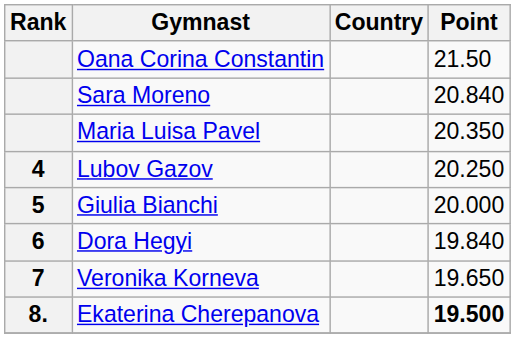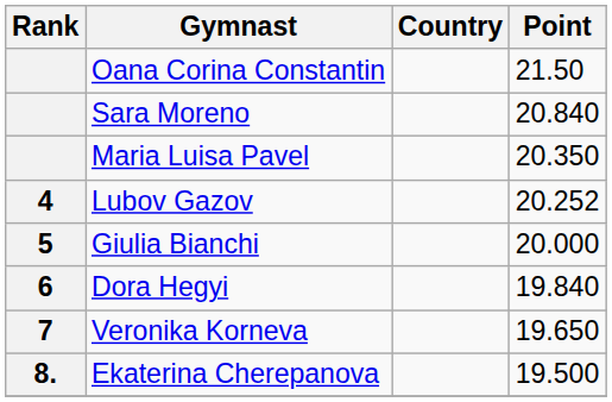Lubov Gazov | Point: 20.250 -> 20.252
Ekaterina Cherepanova | Point: bold -> normal
